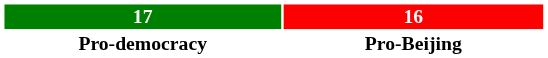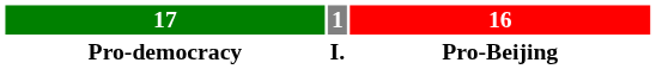+ column: 1 | I.
